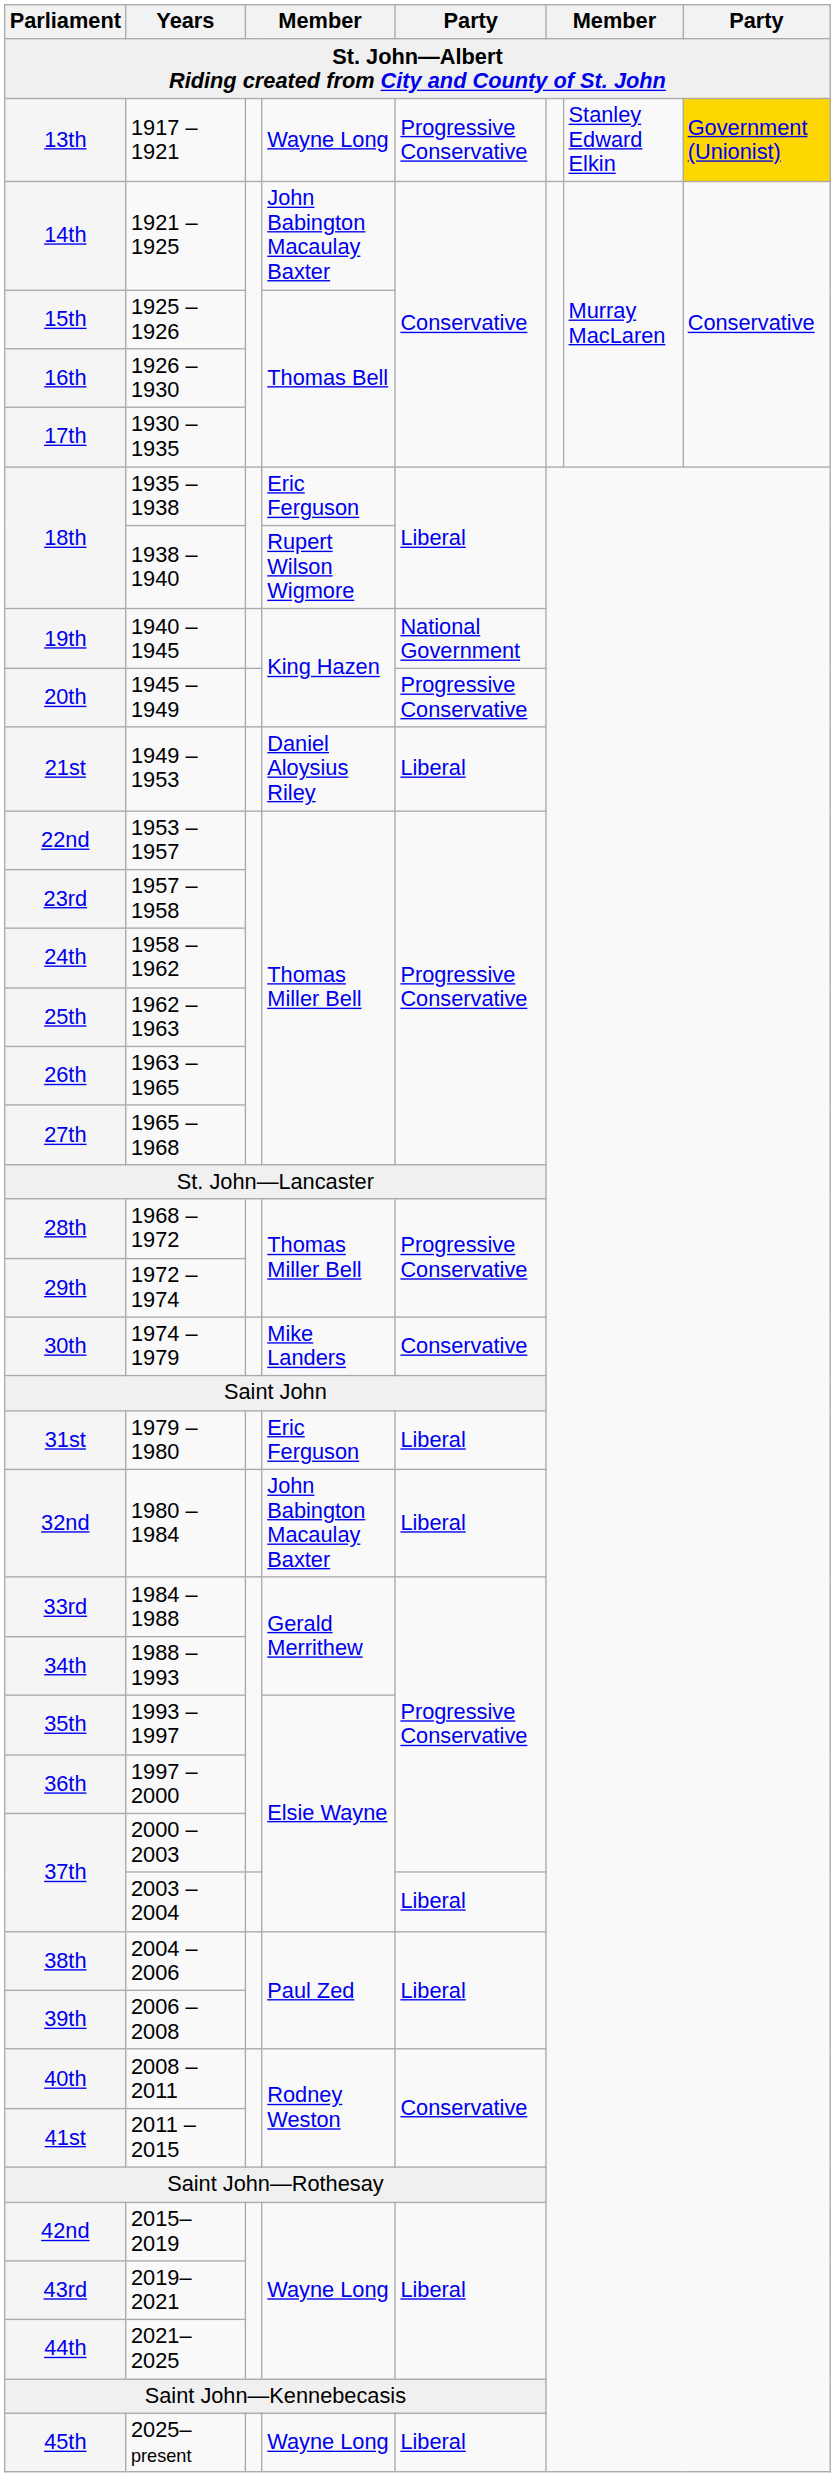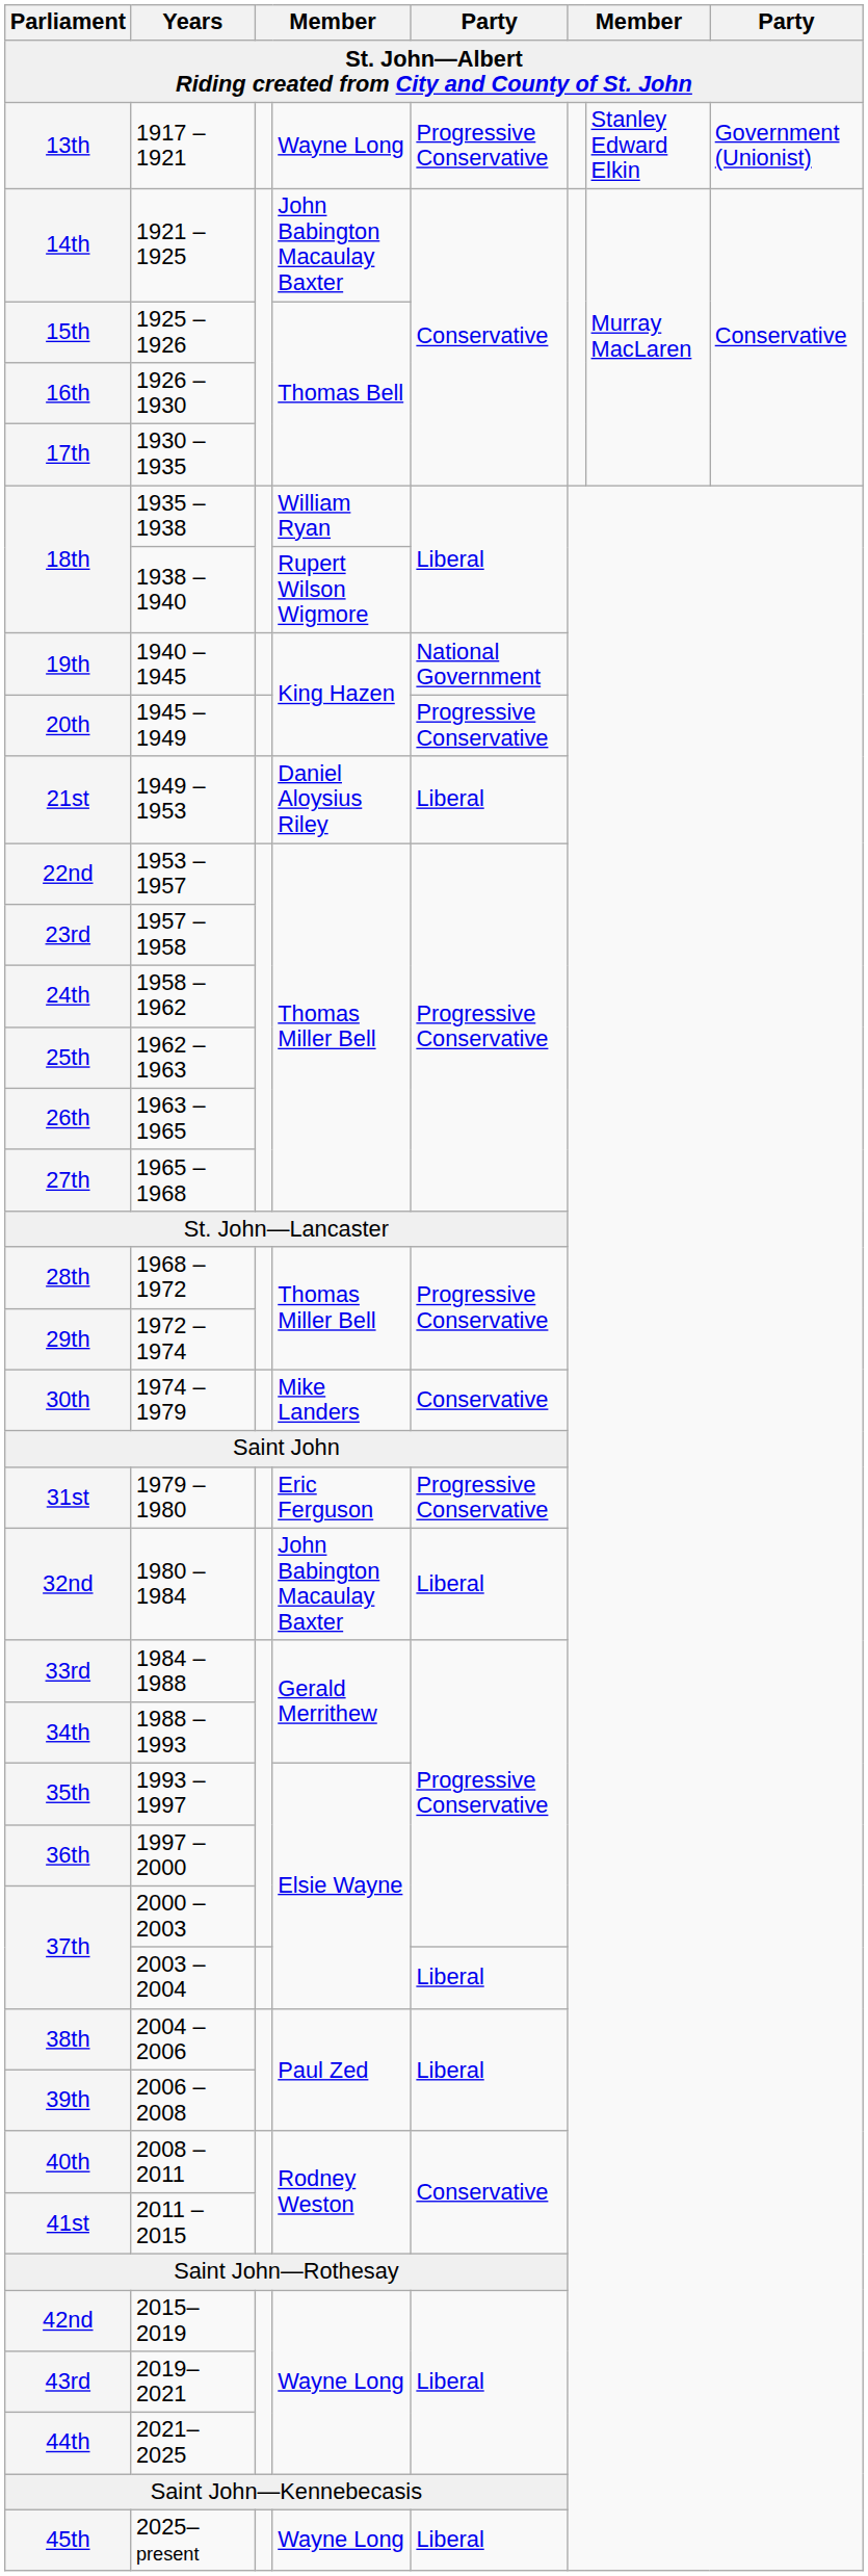13th | column 8: gold background -> no background
18th / 1935 – 1938 | column 4: Eric Ferguson -> William Ryan
31st | column 5: Liberal -> Progressive Conservative
